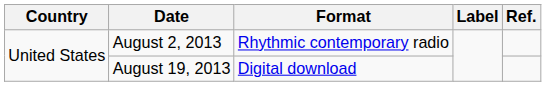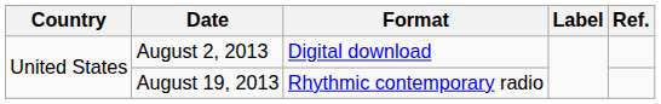August 2, 2013 | Format: Rhythmic contemporary radio -> Digital download
August 19, 2013 | Format: Digital download -> Rhythmic contemporary radio
